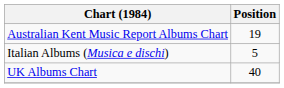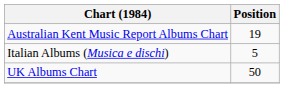UK Albums Chart | Position: 40 -> 50
